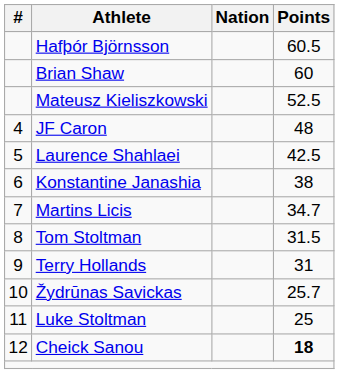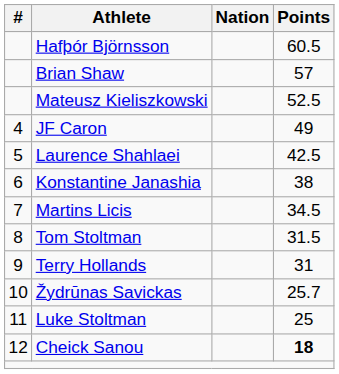Brian Shaw | Points: 60 -> 57
JF Caron | Points: 48 -> 49
Martins Licis | Points: 34.7 -> 34.5
